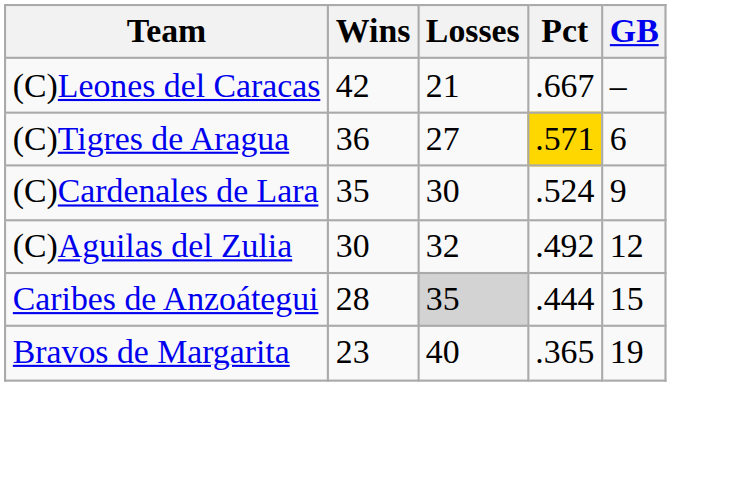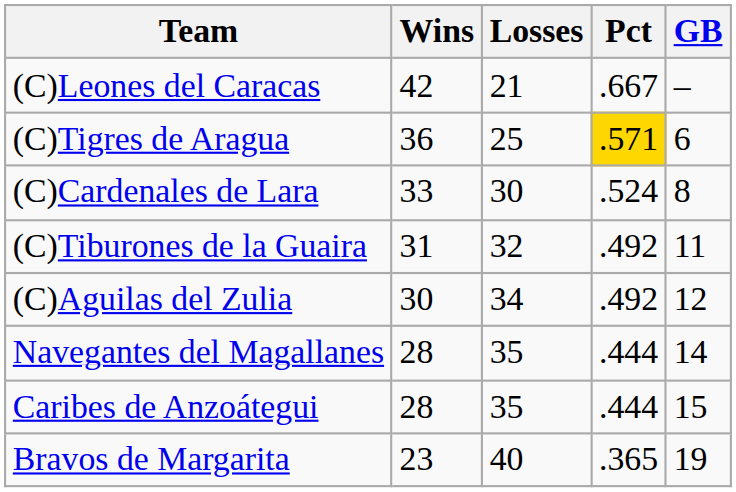(C)Tigres de Aragua | Losses: 27 -> 25
(C)Cardenales de Lara | Wins: 35 -> 33
(C)Cardenales de Lara | GB: 9 -> 8
+ row: (C)Tiburones de la Guaira | 31 | 32 | .492 | 11
(C)Aguilas del Zulia | Losses: 32 -> 34
+ row: Navegantes del Magallanes | 28 | 35 | .444 | 14
Caribes de Anzoátegui | Losses: lightgrey background -> no background
